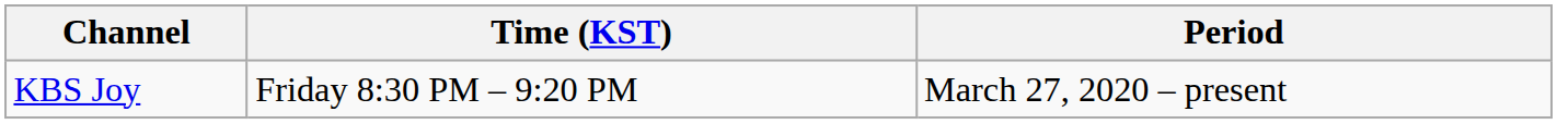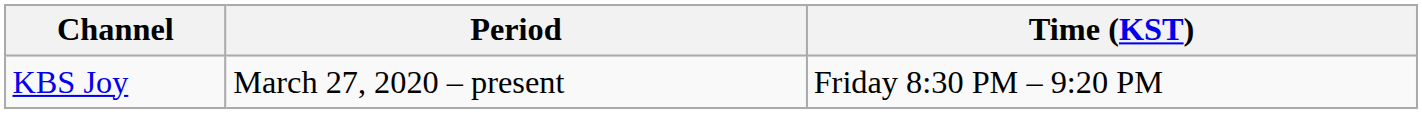columns swapped: Period <-> Time (KST)
